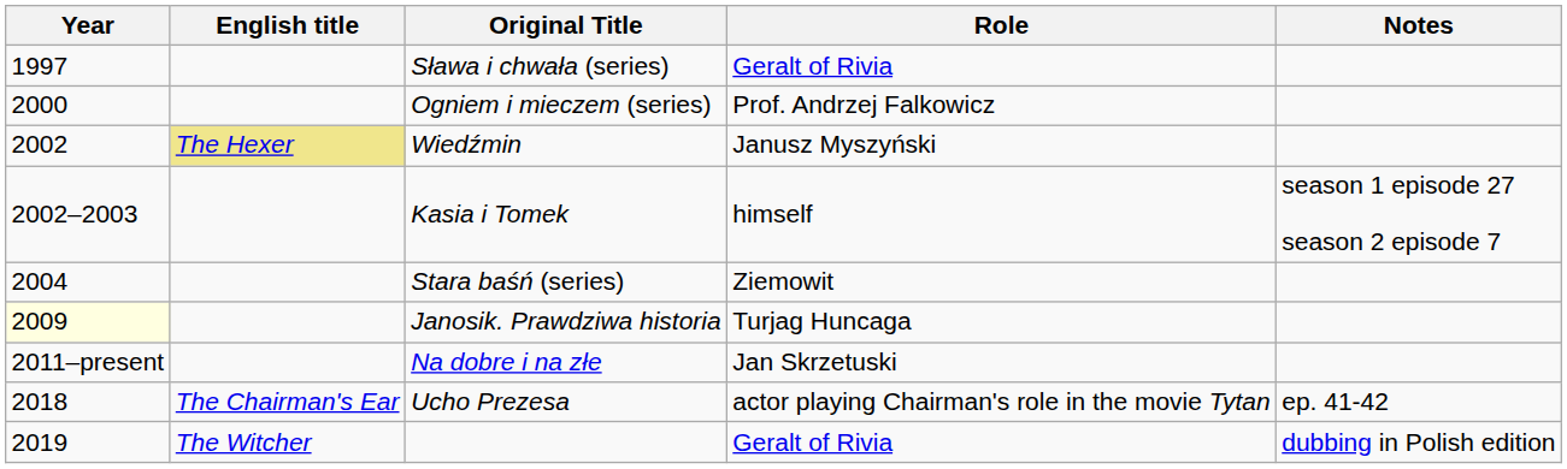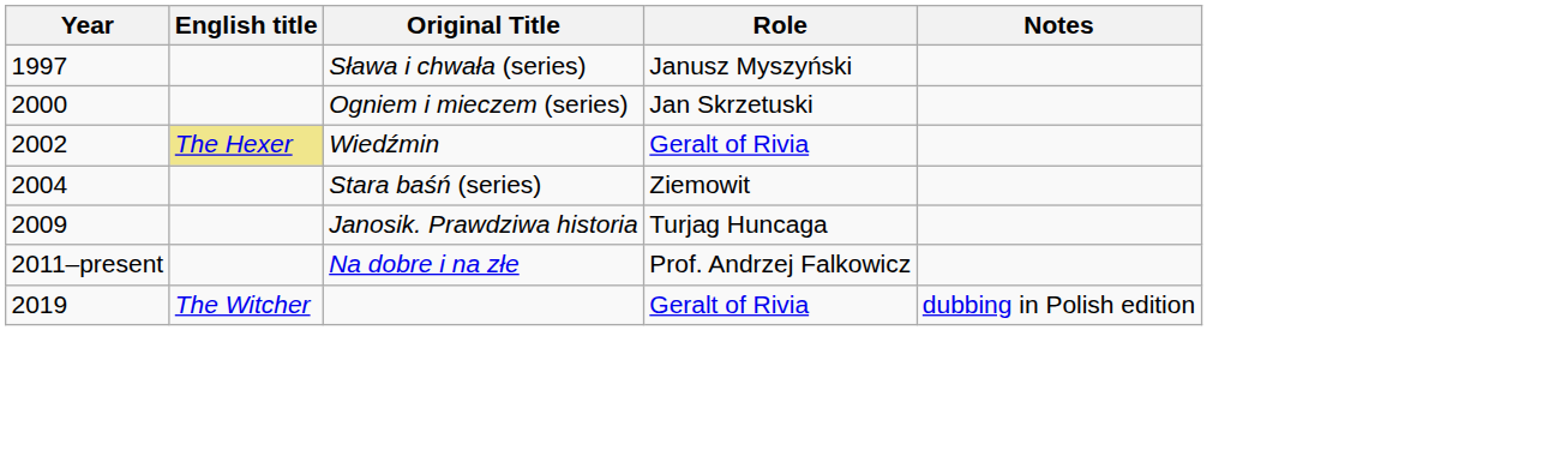Sława i chwała (series) | Role: Geralt of Rivia -> Janusz Myszyński
Ogniem i mieczem (series) | Role: Prof. Andrzej Falkowicz -> Jan Skrzetuski
Wiedźmin | Role: Janusz Myszyński -> Geralt of Rivia
- row: 2002–2003 | Kasia i Tomek | himself | season 1 episode 27 season 2 episode 7
Janosik. Prawdziwa historia | Year: lightyellow background -> no background
Na dobre i na złe | Role: Jan Skrzetuski -> Prof. Andrzej Falkowicz
- row: 2018 | The Chairman's Ear | Ucho Prezesa | actor playing Chairman's role in the movie Tytan | ep. 41-42
